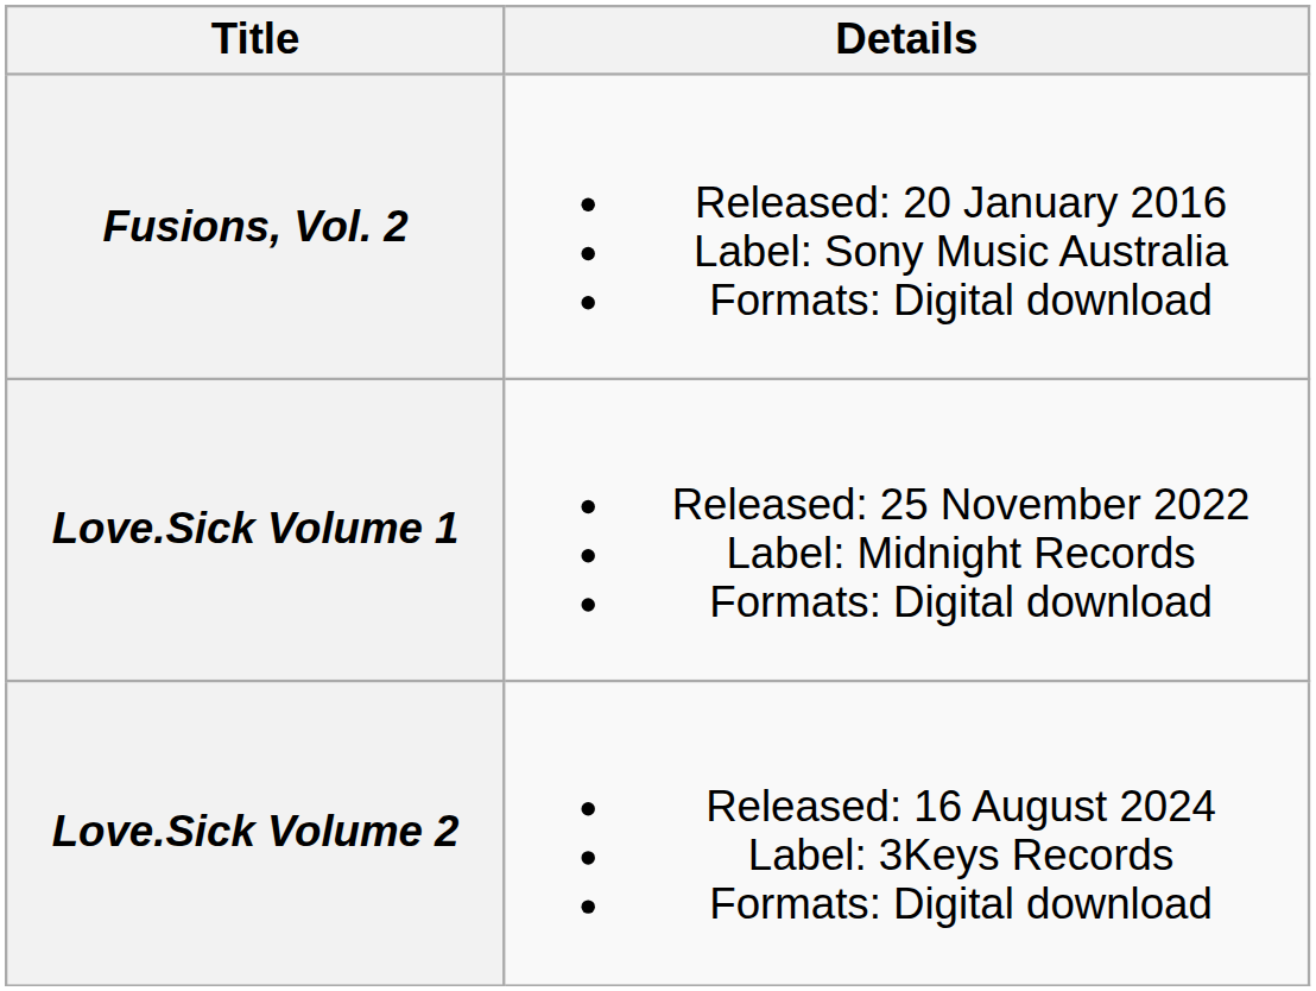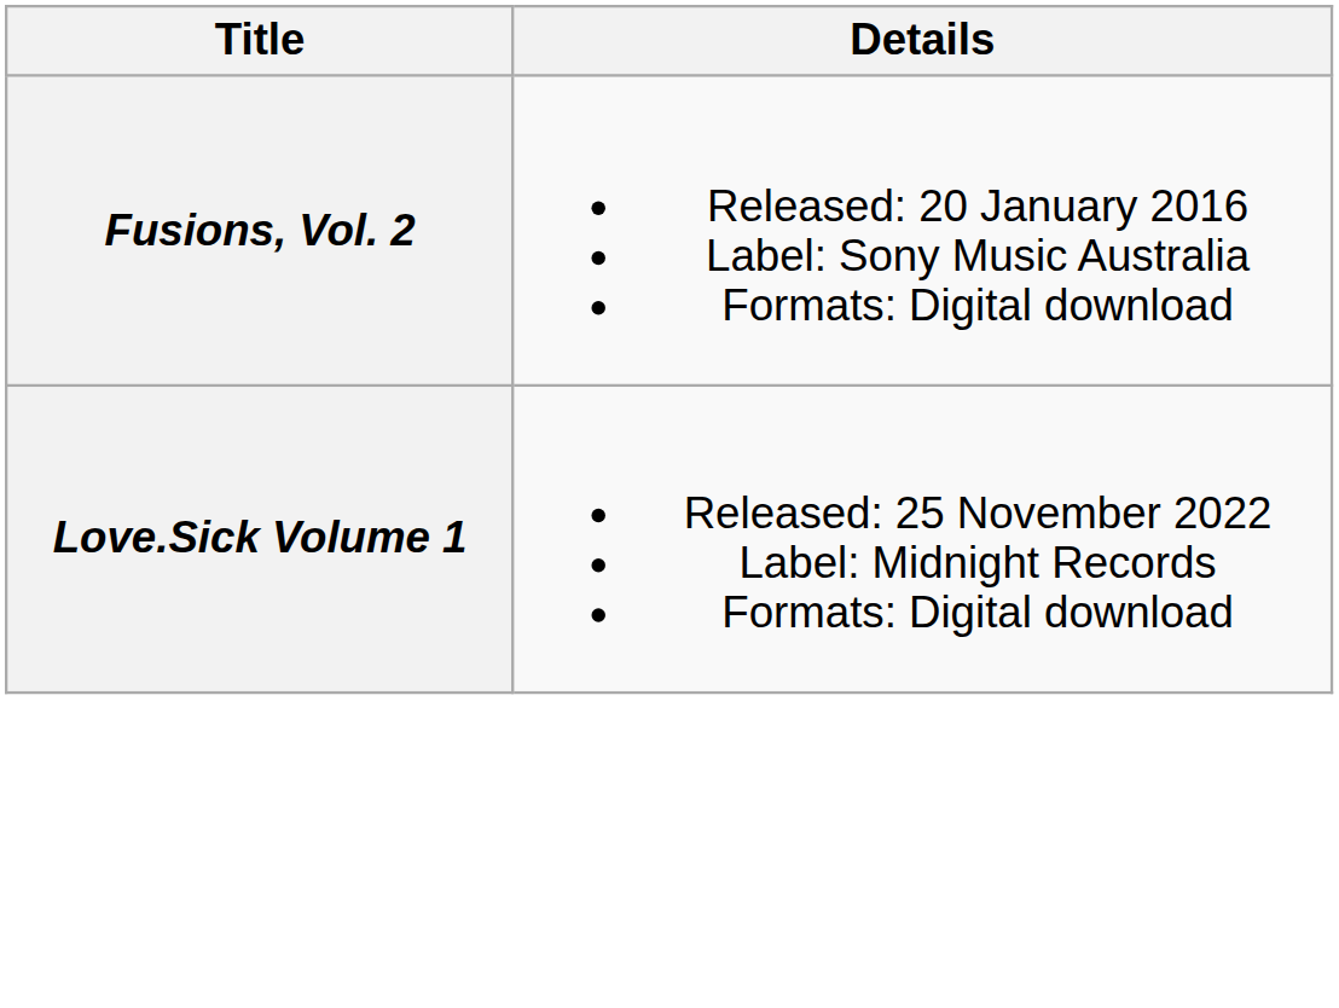- row: Love.Sick Volume 2 | Released: 16 August 2024 Label: 3Keys Records Formats: Digital download
